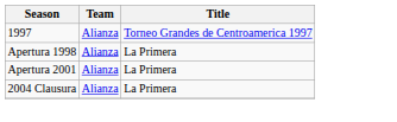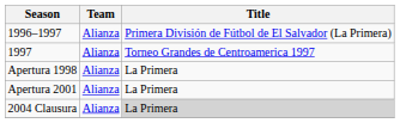+ row: 1996–1997 | Alianza | Primera División de Fútbol de El Salvador (La Primera)
2004 Clausura | Title: no background -> lightgrey background
